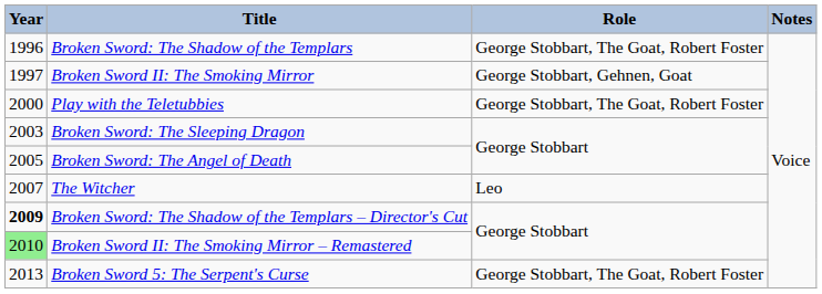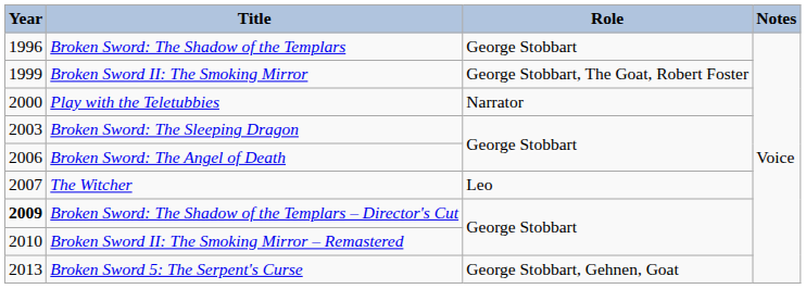Broken Sword: The Shadow of the Templars | Role: George Stobbart, The Goat, Robert Foster -> George Stobbart
Broken Sword II: The Smoking Mirror | Year: 1997 -> 1999
Broken Sword II: The Smoking Mirror | Role: George Stobbart, Gehnen, Goat -> George Stobbart, The Goat, Robert Foster
Play with the Teletubbies | Role: George Stobbart, The Goat, Robert Foster -> Narrator
Broken Sword: The Angel of Death | Year: 2005 -> 2006
Broken Sword II: The Smoking Mirror – Remastered | Year: lightgreen background -> no background
Broken Sword 5: The Serpent's Curse | Role: George Stobbart, The Goat, Robert Foster -> George Stobbart, Gehnen, Goat
